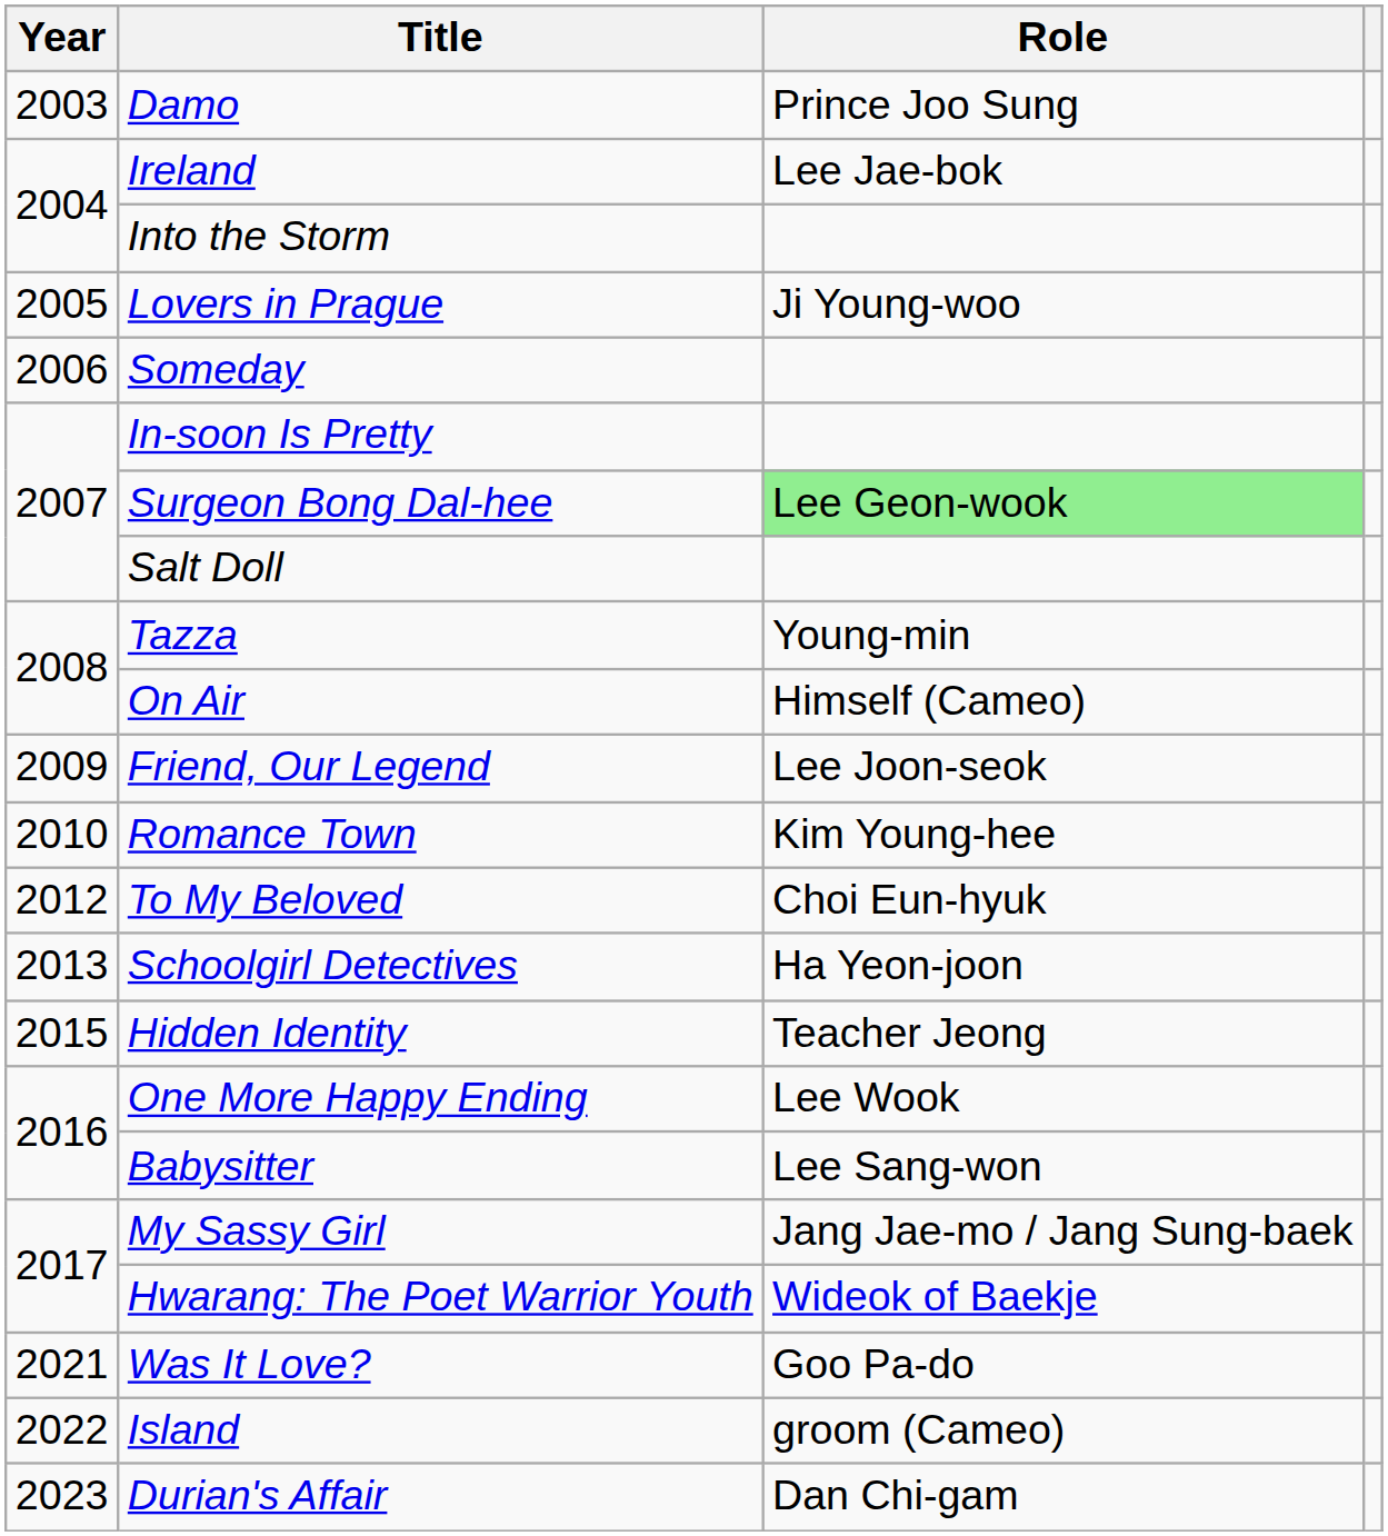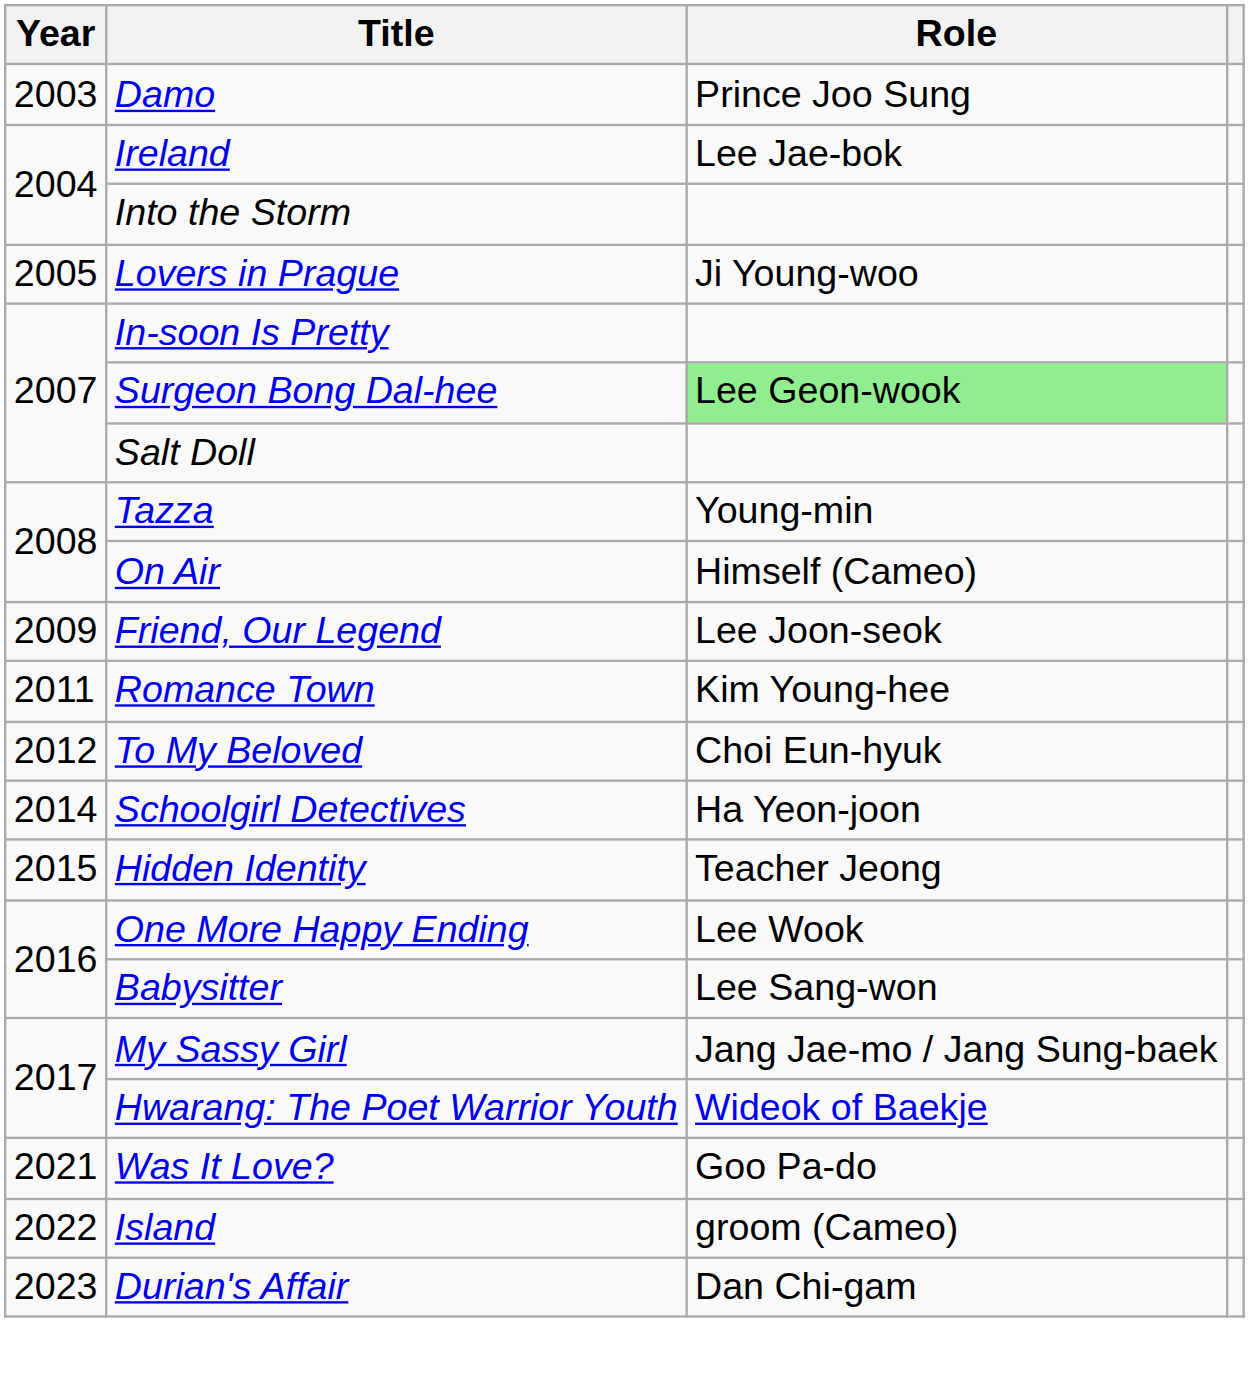- row: 2006 | Someday
Romance Town | Year: 2010 -> 2011
Schoolgirl Detectives | Year: 2013 -> 2014
